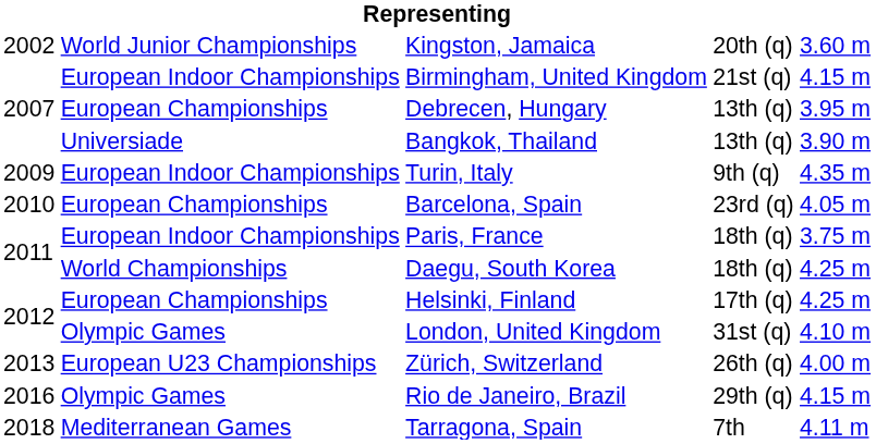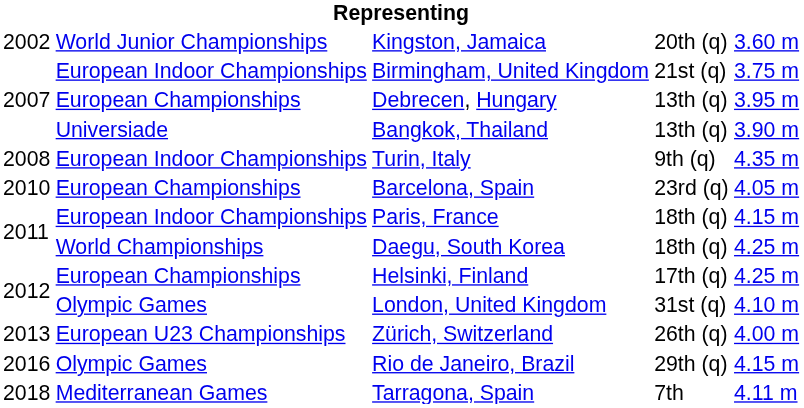Birmingham, United Kingdom | column 5: 4.15 m -> 3.75 m
Turin, Italy | column 1: 2009 -> 2008
Paris, France | column 5: 3.75 m -> 4.15 m
